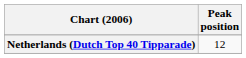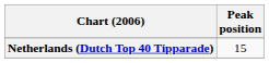Netherlands (Dutch Top 40 Tipparade) | Peak position: 12 -> 15
